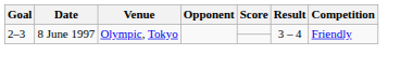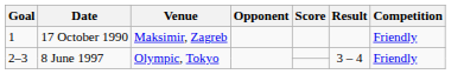+ row: 1 | 17 October 1990 | Maksimir, Zagreb | Friendly
